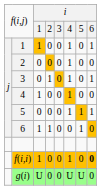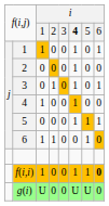f(i,j) / 1 | column 6: normal -> bold
f(i,i) | column 7: 0 -> 1
